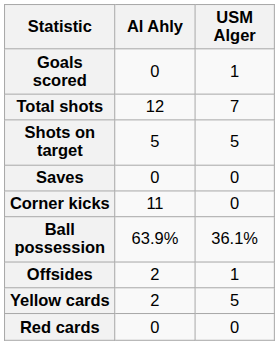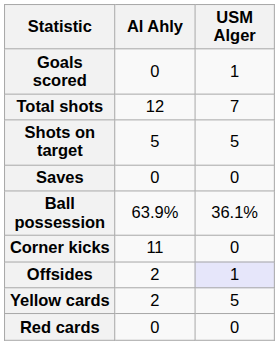rows swapped: Ball possession <-> Corner kicks
Offsides | USM Alger: no background -> lavender background
